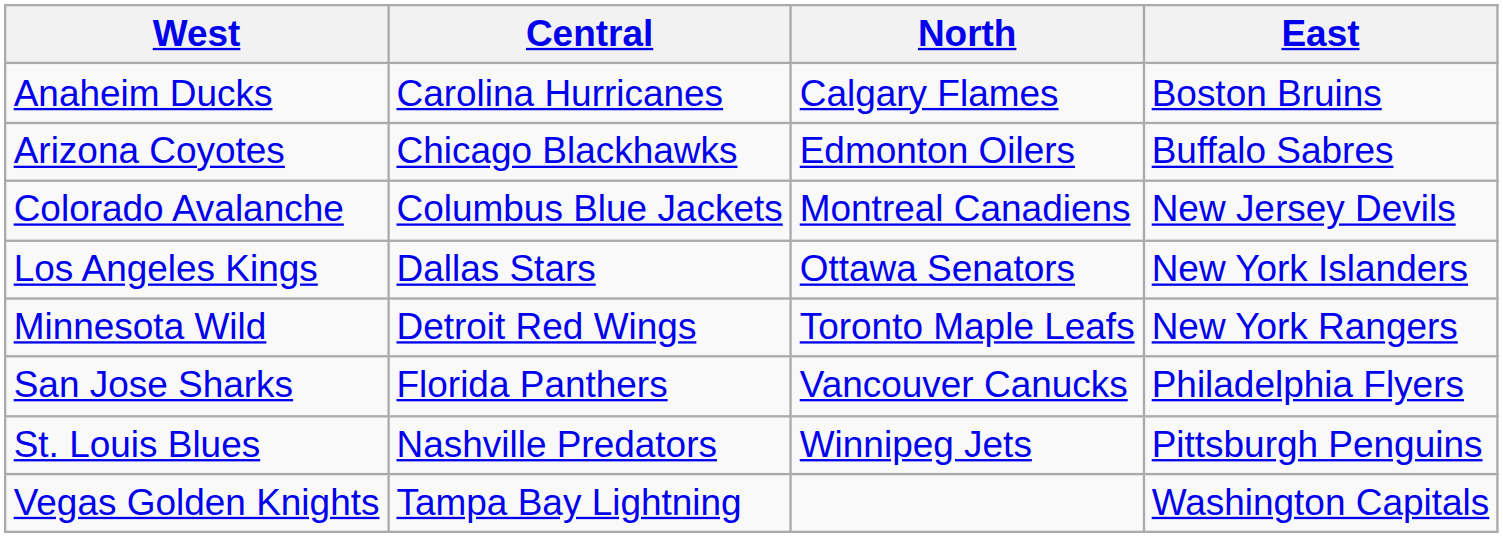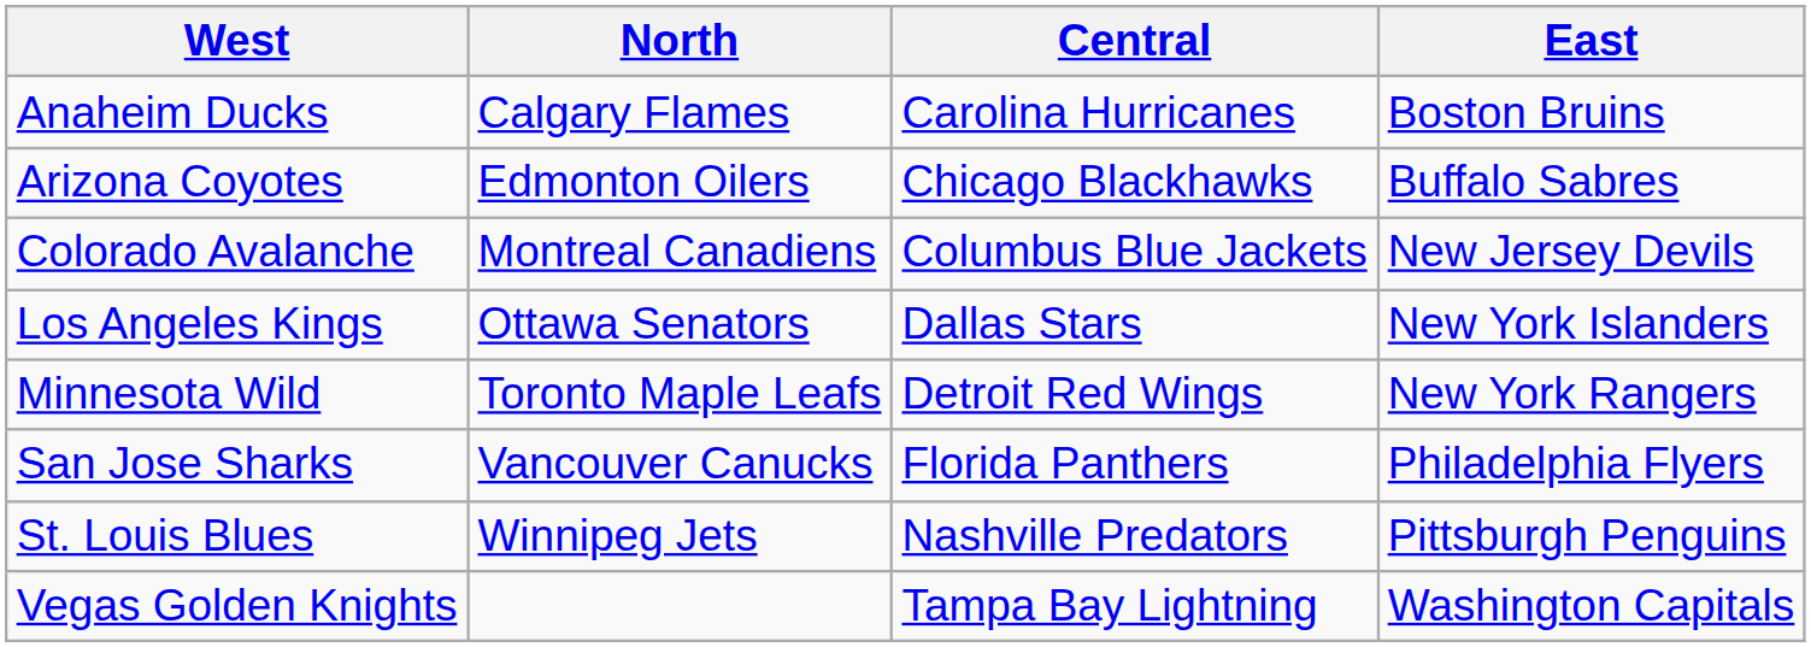columns swapped: Central <-> North
